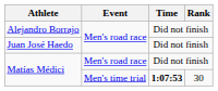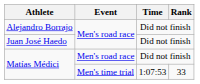Matías Médici / Men's time trial | Time: bold -> normal
Matías Médici / Men's time trial | Rank: 30 -> 33
